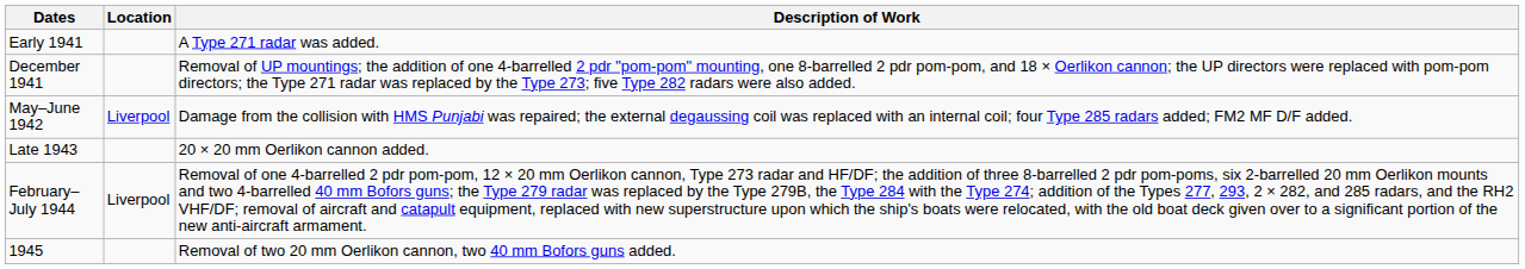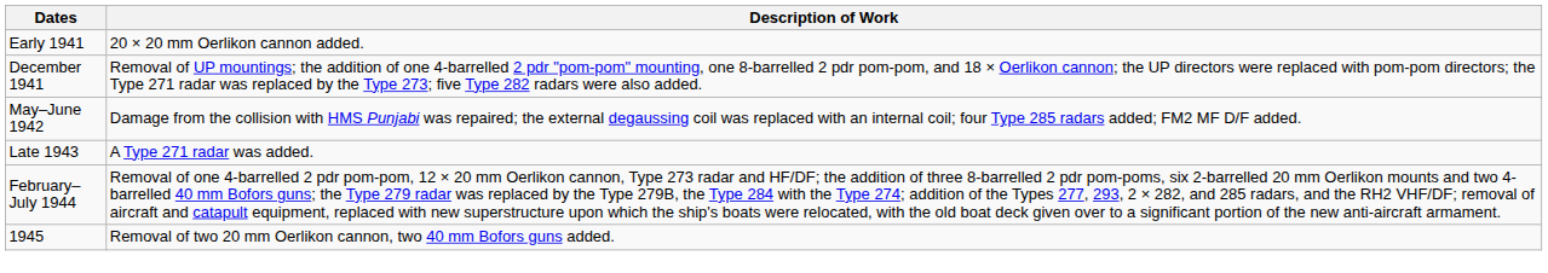- column: Location | Liverpool | Liverpool
Early 1941 | Description of Work: A Type 271 radar was added. -> 20 × 20 mm Oerlikon cannon added.
Late 1943 | Description of Work: 20 × 20 mm Oerlikon cannon added. -> A Type 271 radar was added.
